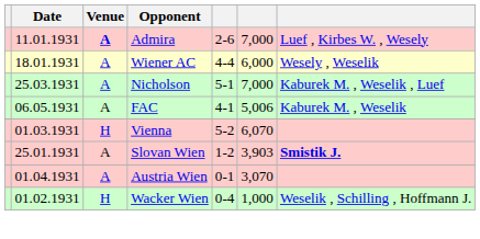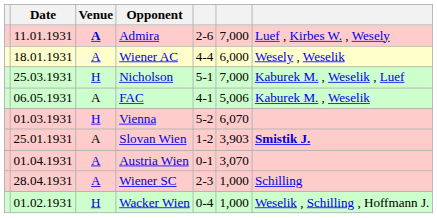Nicholson | Venue: A -> H
+ row: 28.04.1931 | A | Wiener SC | 2-3 | 1,000 | Schilling
